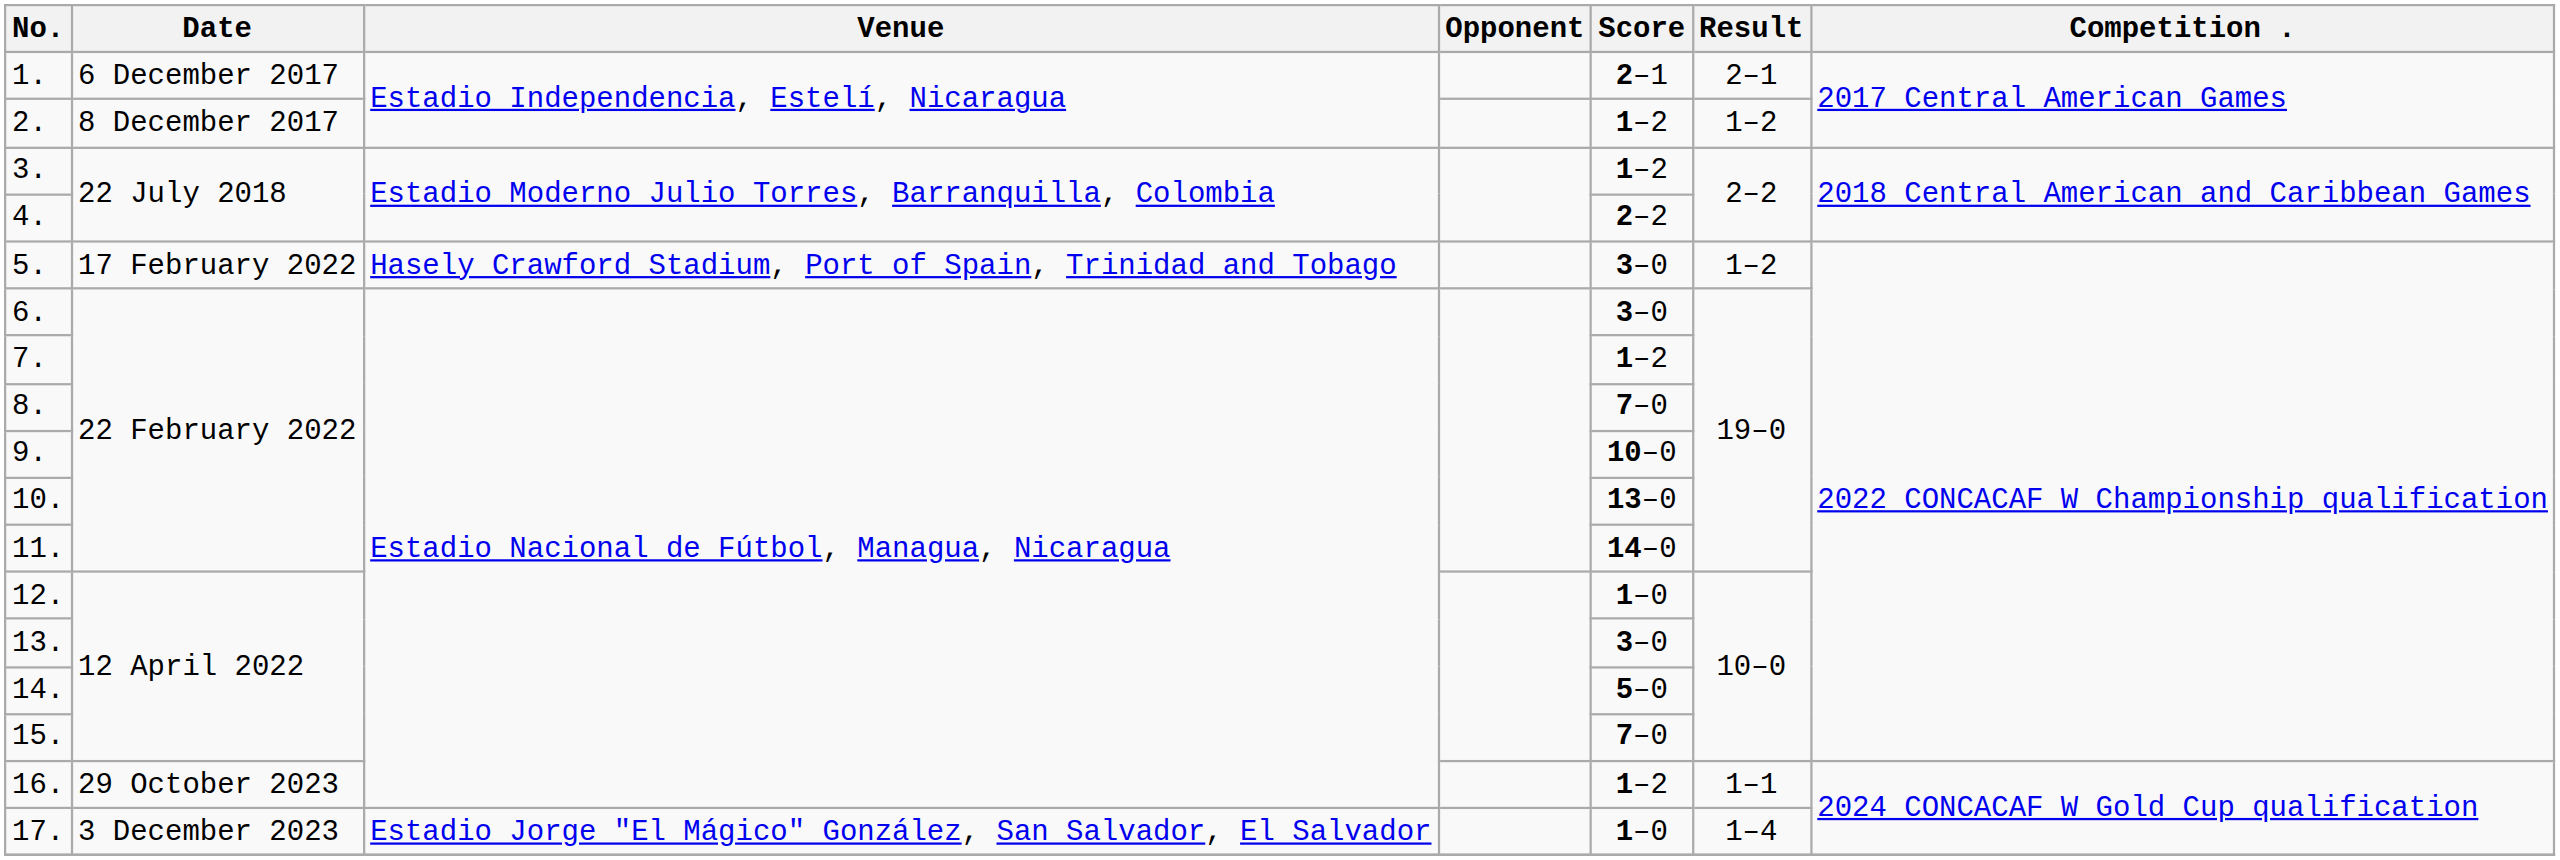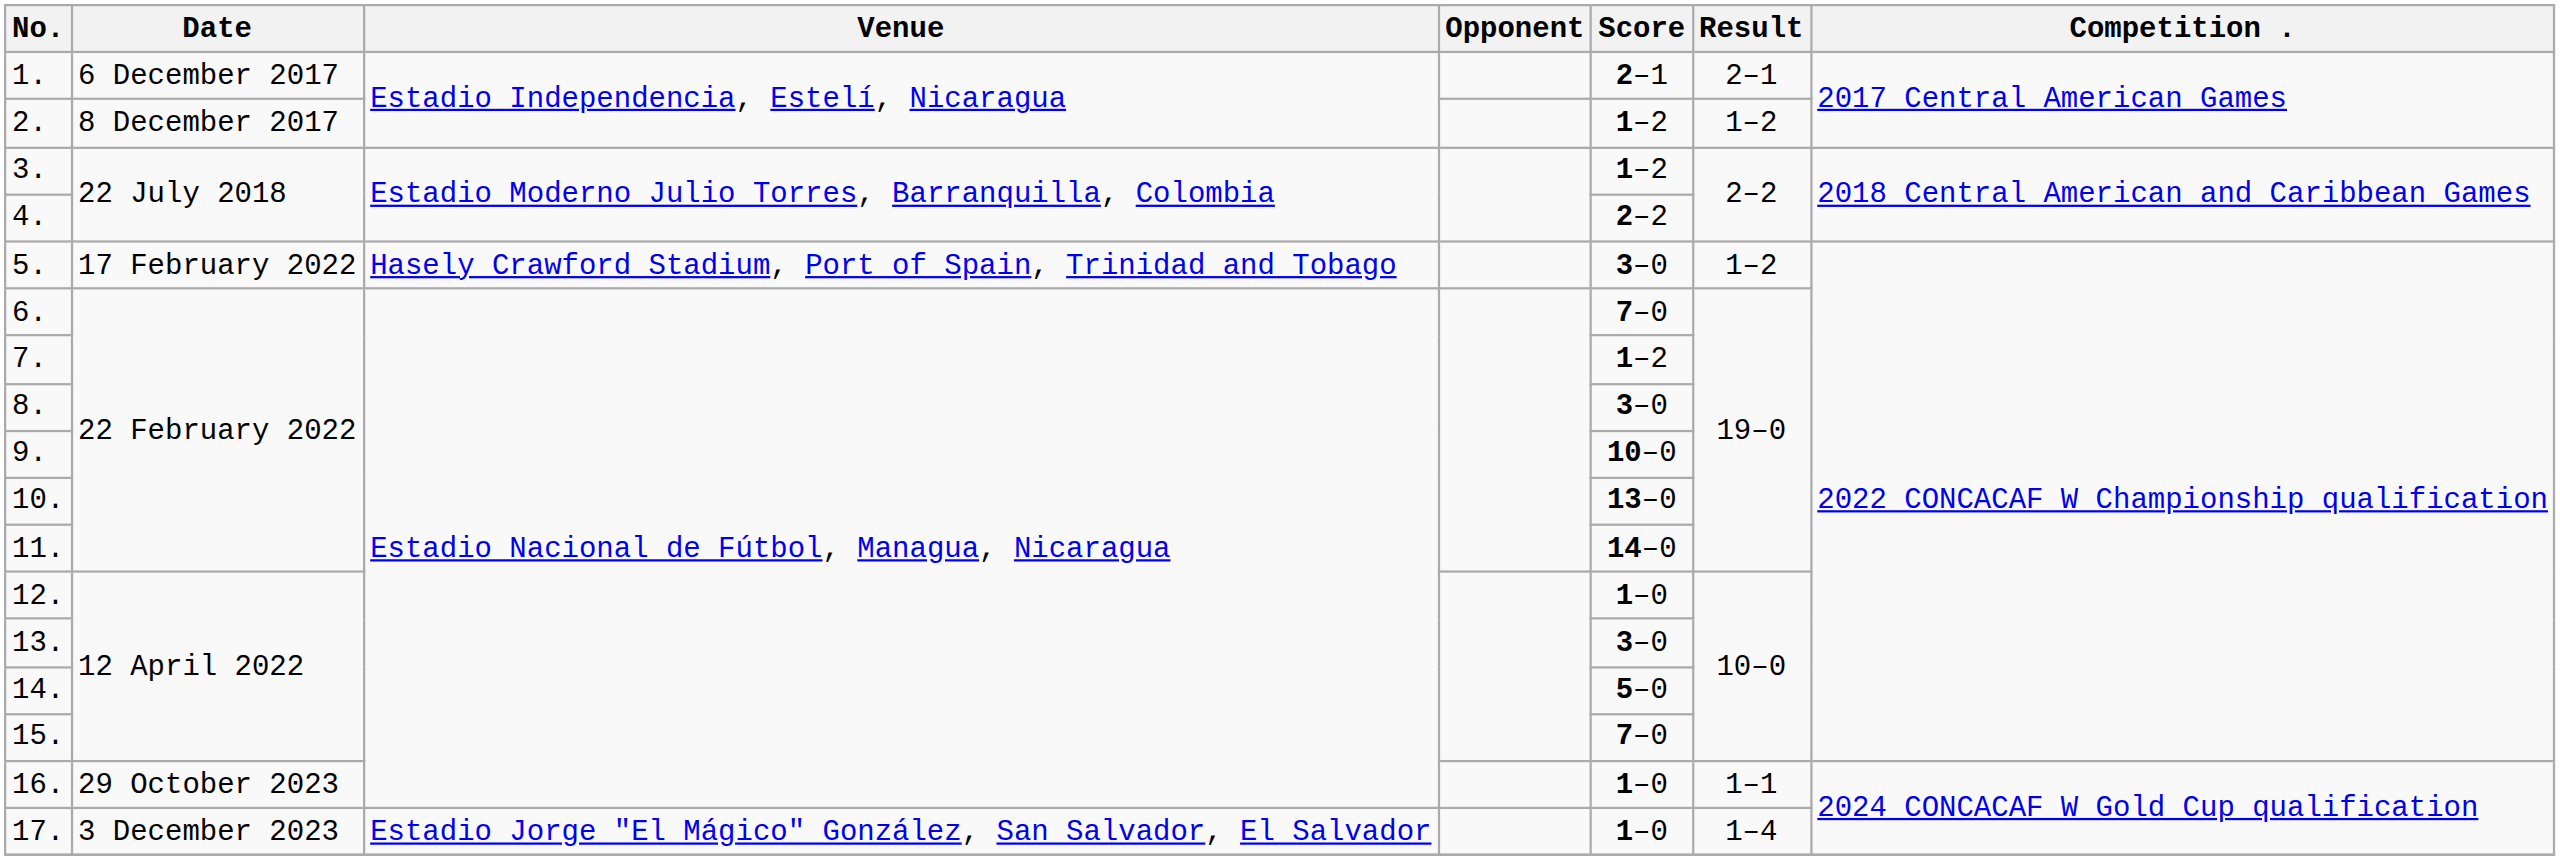6. | Score: 3–0 -> 7–0
8. | Score: 7–0 -> 3–0
16. | Score: 1–2 -> 1–0
